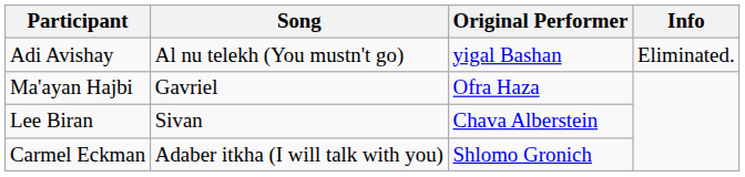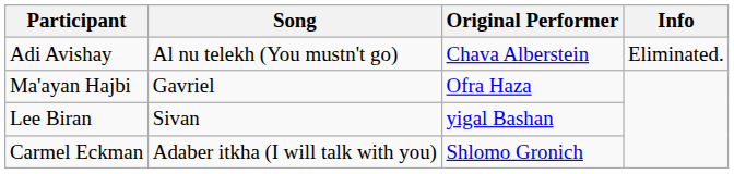Adi Avishay | Original Performer: yigal Bashan -> Chava Alberstein
Lee Biran | Original Performer: Chava Alberstein -> yigal Bashan
